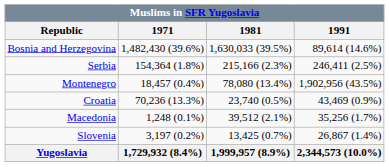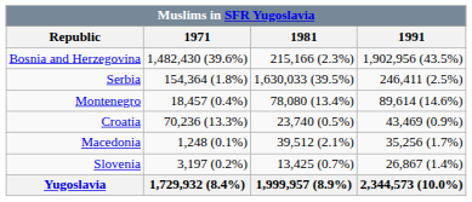Bosnia and Herzegovina | 1981: 1,630,033 (39.5%) -> 215,166 (2.3%)
Bosnia and Herzegovina | 1991: 89,614 (14.6%) -> 1,902,956 (43.5%)
Serbia | 1981: 215,166 (2.3%) -> 1,630,033 (39.5%)
Montenegro | 1991: 1,902,956 (43.5%) -> 89,614 (14.6%)
